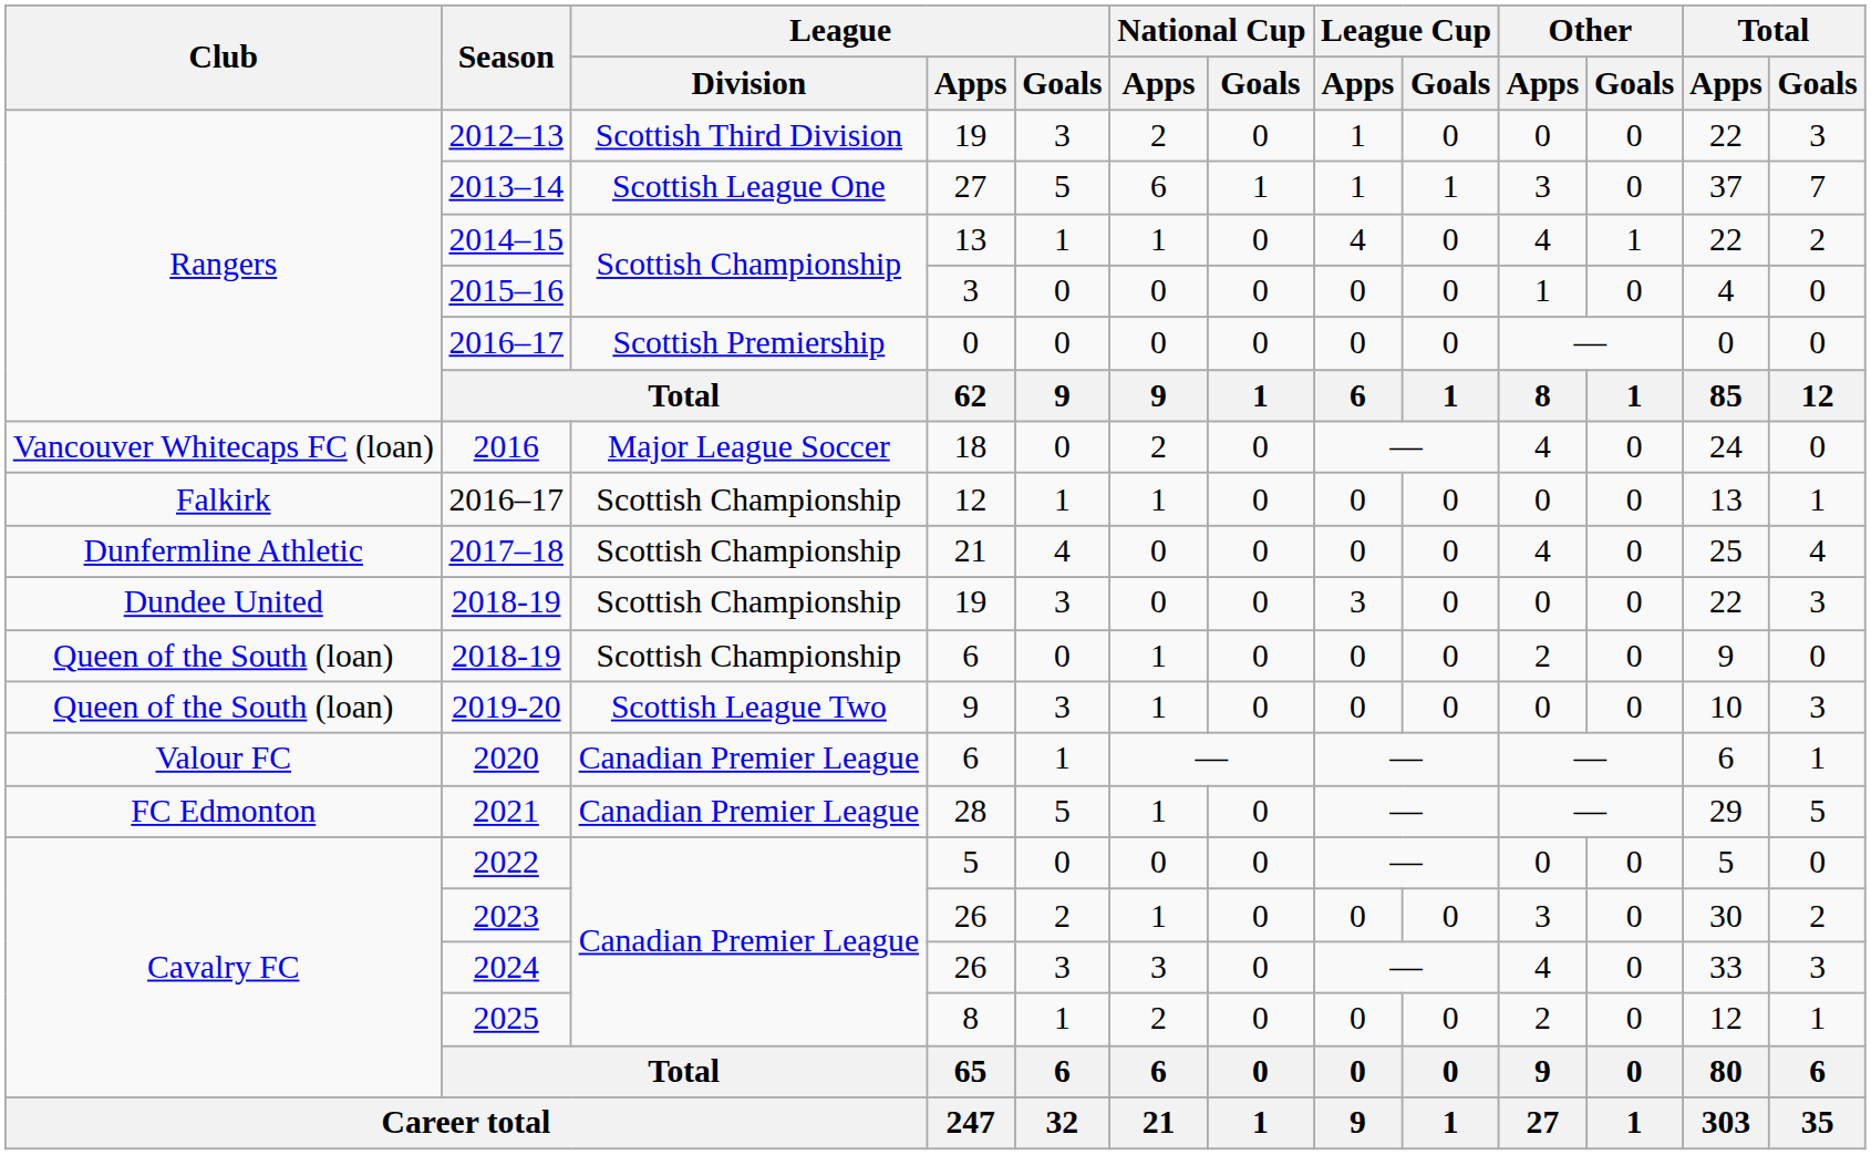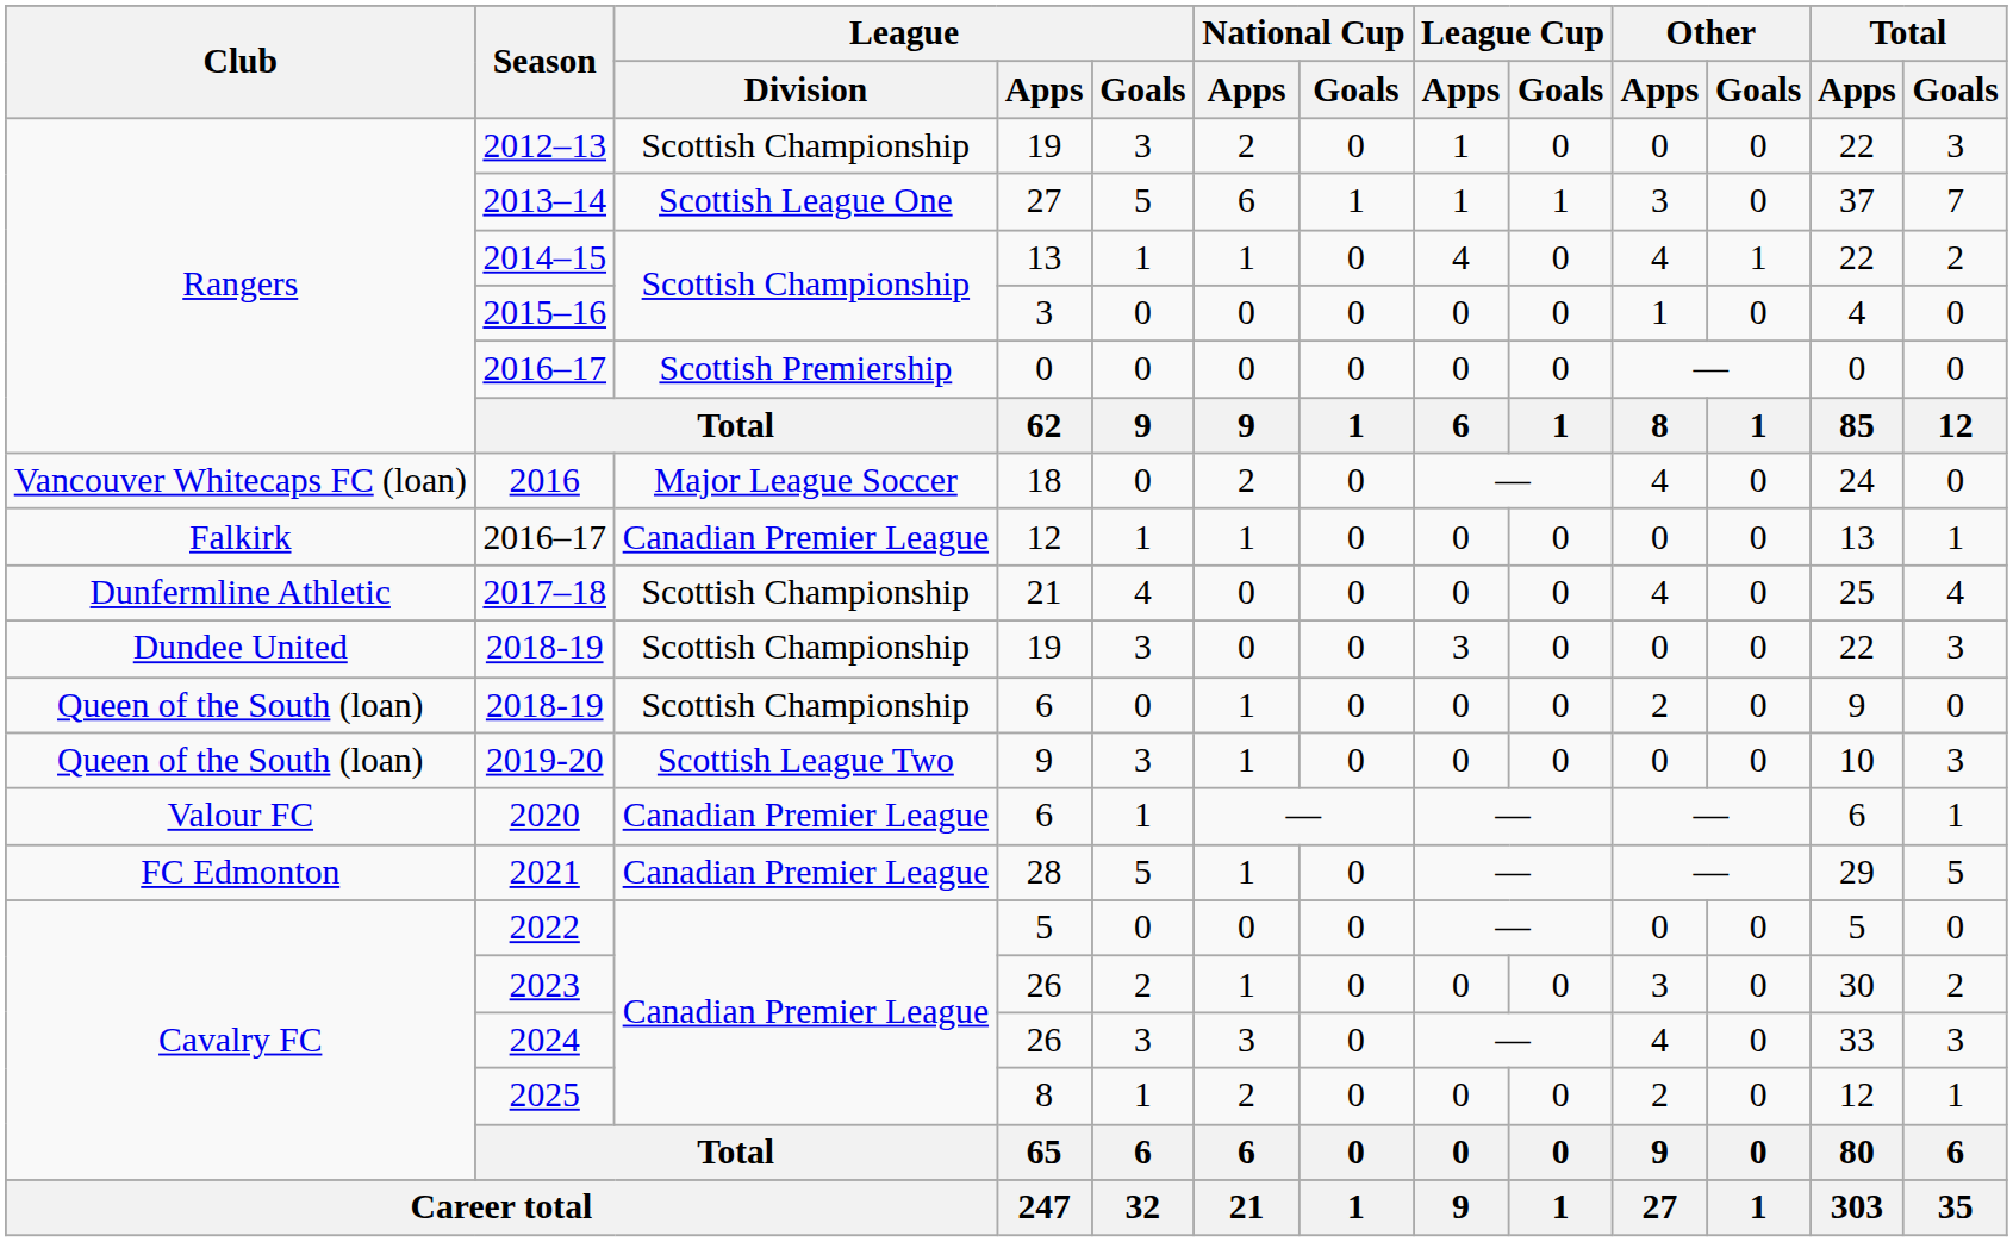2012–13 | League / Division: Scottish Third Division -> Scottish Championship
2016–17 / 12 | League / Division: Scottish Championship -> Canadian Premier League
